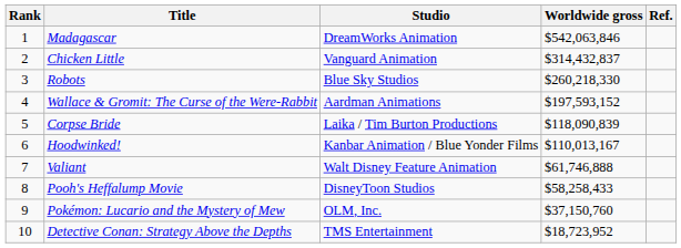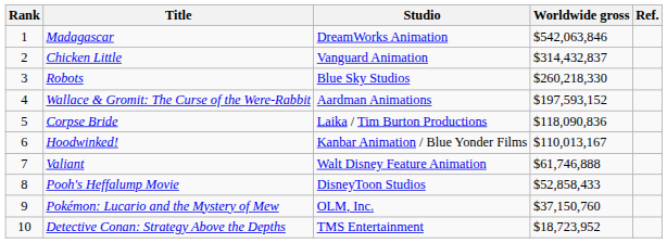Corpse Bride | Worldwide gross: $118,090,839 -> $118,090,836
Pooh's Heffalump Movie | Worldwide gross: $58,258,433 -> $52,858,433
